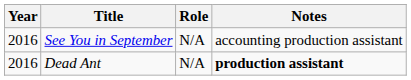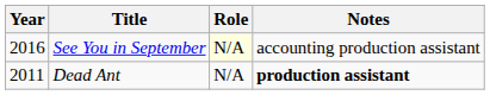See You in September | Role: no background -> lightyellow background
Dead Ant | Year: 2016 -> 2011
